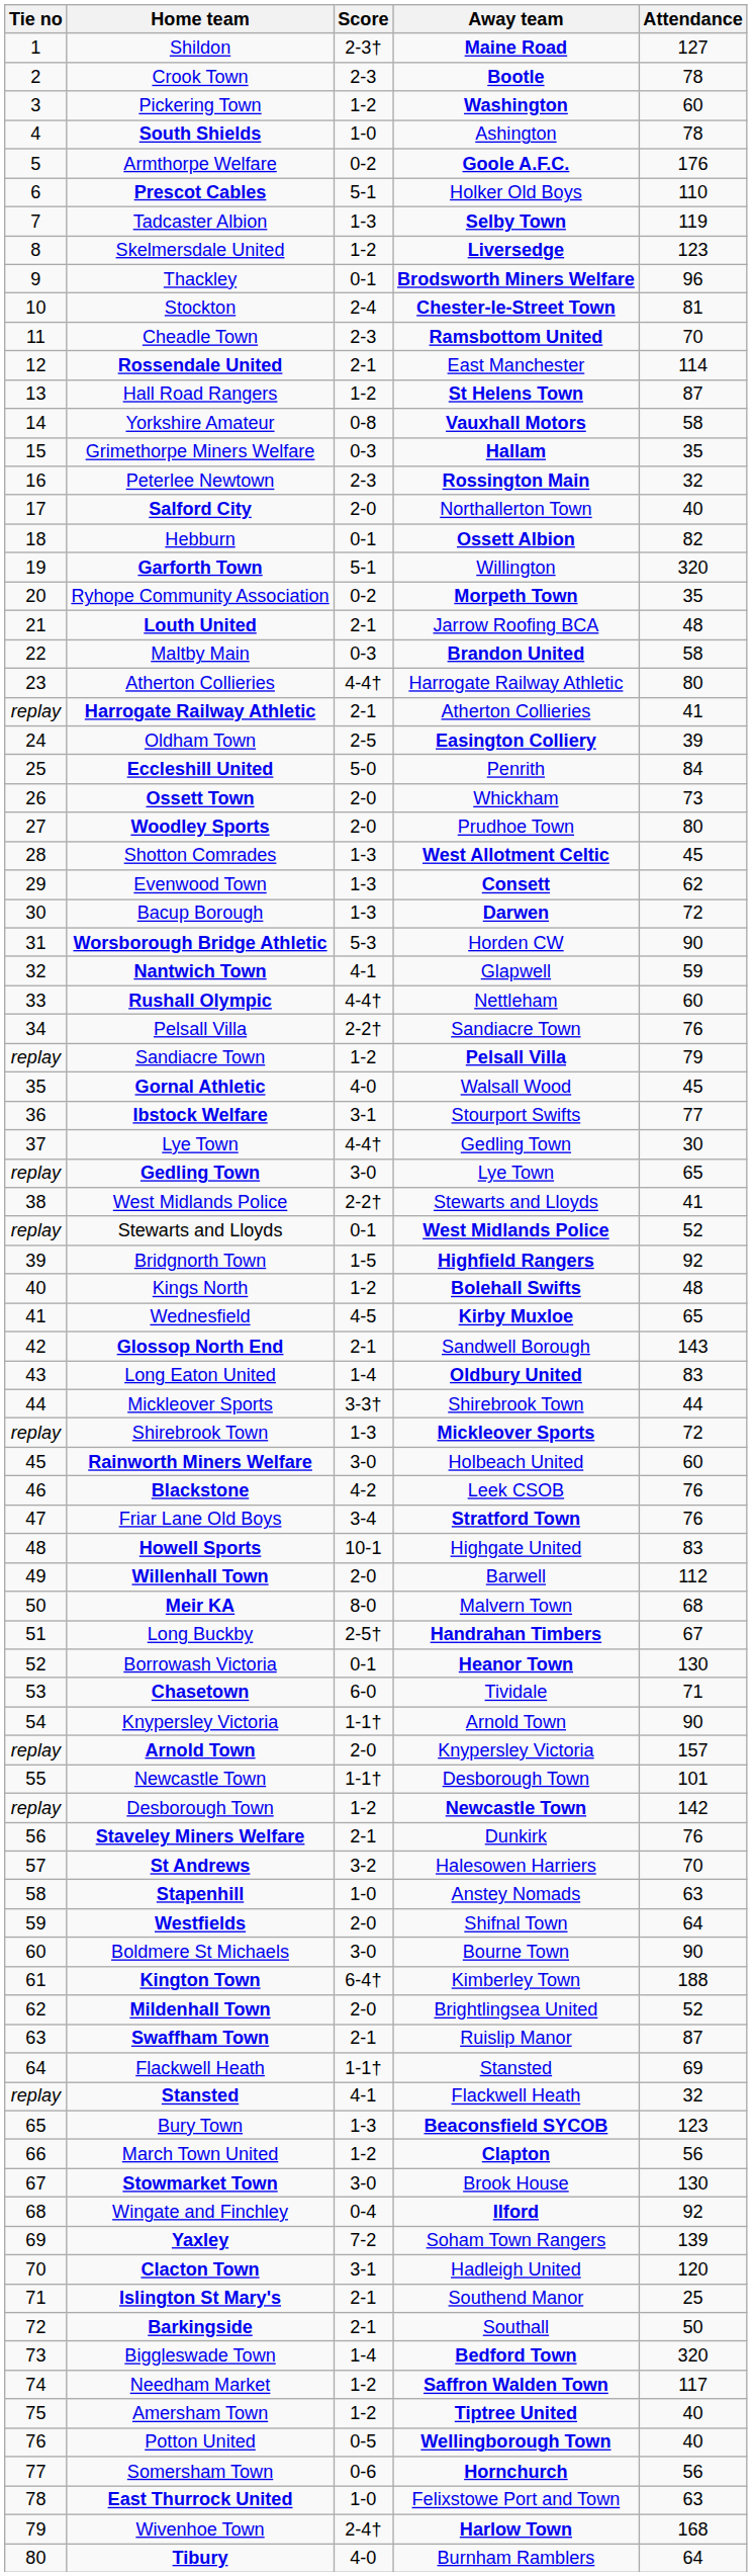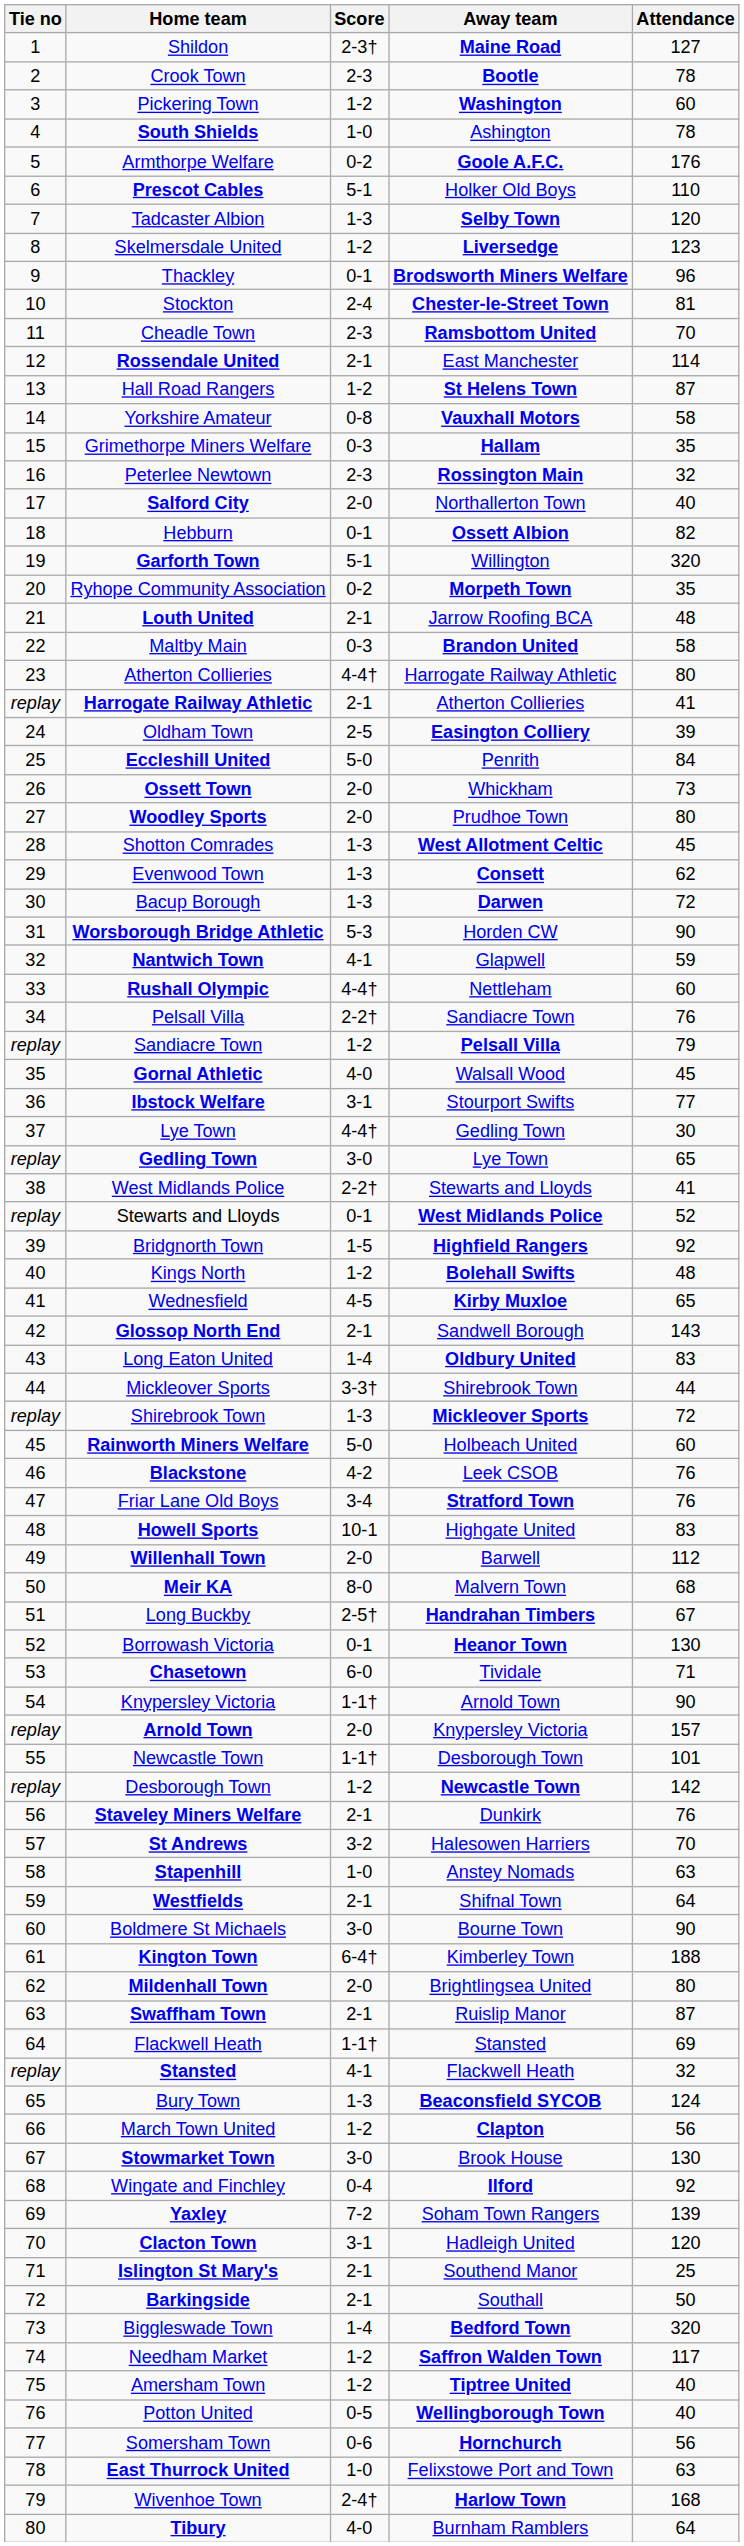Tadcaster Albion | Attendance: 119 -> 120
Rainworth Miners Welfare | Score: 3-0 -> 5-0
Westfields | Score: 2-0 -> 2-1
Mildenhall Town | Attendance: 52 -> 80
Bury Town | Attendance: 123 -> 124
